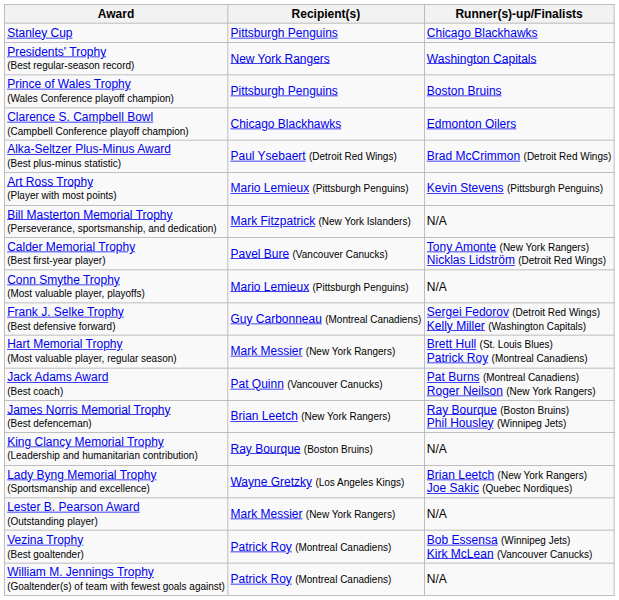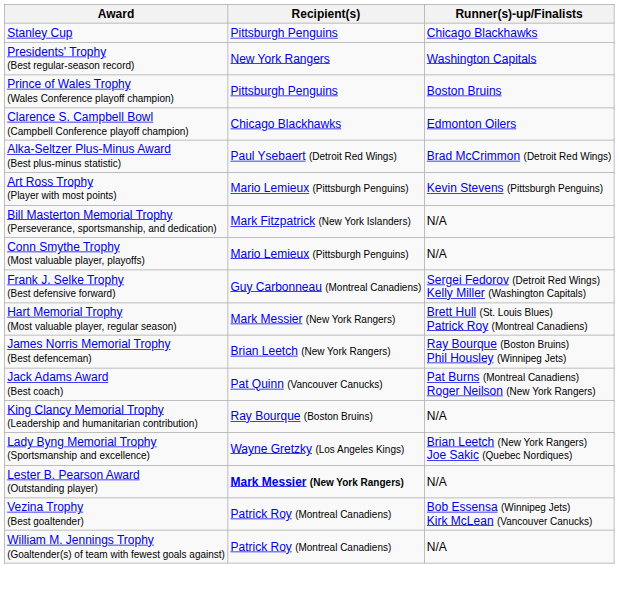- row: Calder Memorial Trophy (Best first-year player) | Pavel Bure (Vancouver Canucks) | Tony Amonte (New York Rangers) Nicklas Lidström (Detroit Red Wings)
rows swapped: Jack Adams Award (Best coach) <-> James Norris Memorial Trophy (Best defenceman)
Lester B. Pearson Award (Outstanding player) | Recipient(s): normal -> bold
